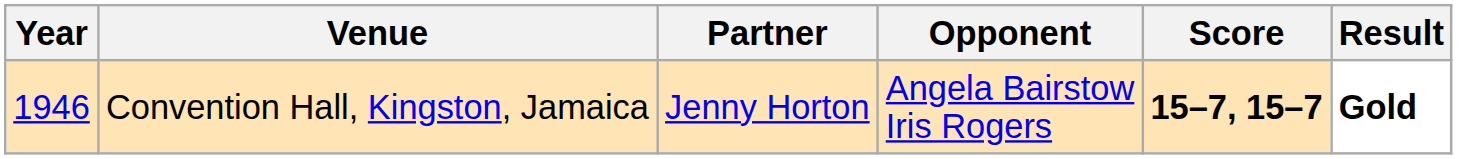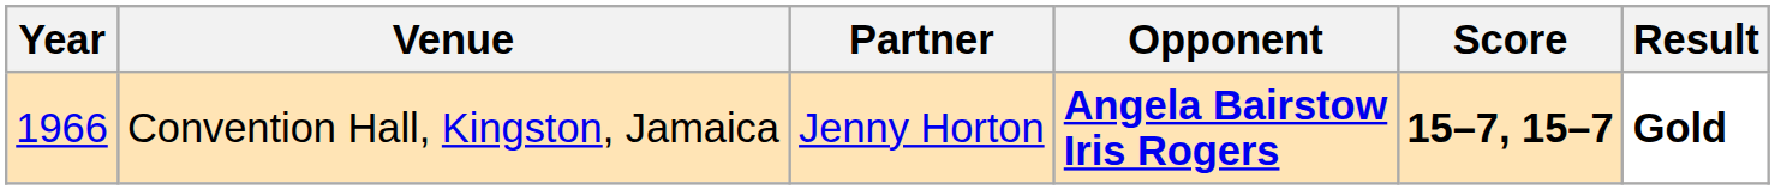Convention Hall, Kingston, Jamaica | Year: 1946 -> 1966
Convention Hall, Kingston, Jamaica | Opponent: normal -> bold
